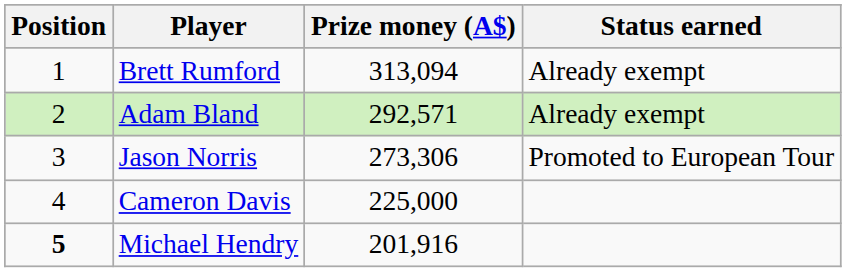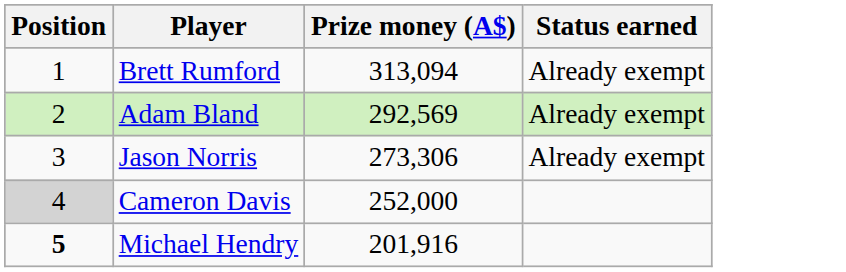Adam Bland | Prize money (A$): 292,571 -> 292,569
Jason Norris | Status earned: Promoted to European Tour -> Already exempt
Cameron Davis | Position: no background -> lightgrey background
Cameron Davis | Prize money (A$): 225,000 -> 252,000
